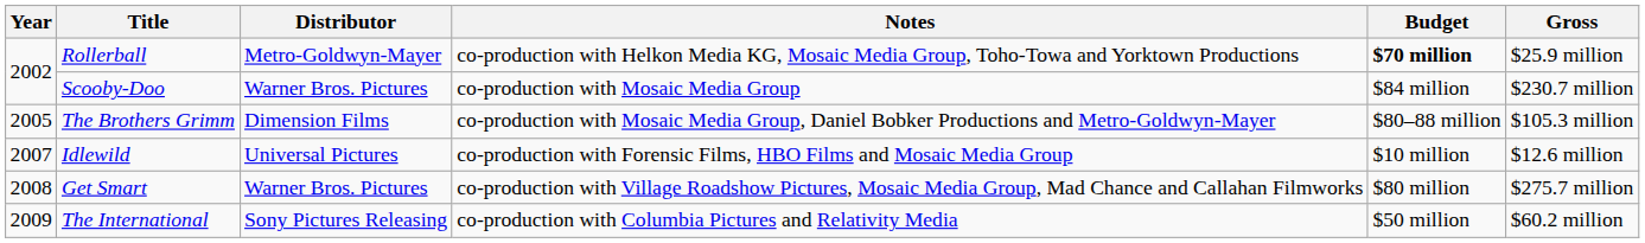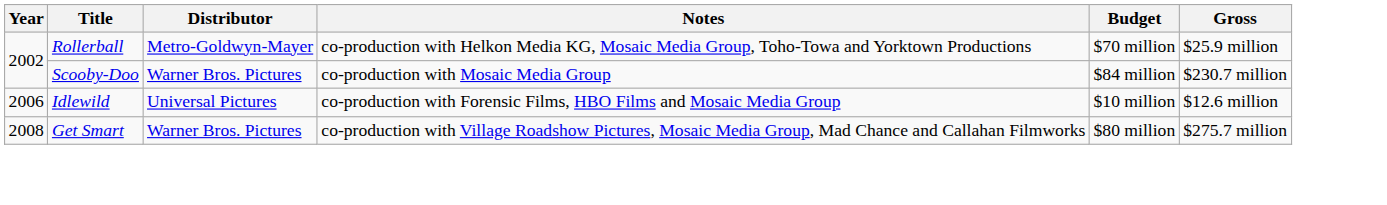Rollerball | Budget: bold -> normal
- row: 2005 | The Brothers Grimm | Dimension Films | co-production with Mosaic Media Group, Daniel Bobker Productions and Metro-Goldwyn-Mayer | $80–88 million | $105.3 million
Idlewild | Year: 2007 -> 2006
- row: 2009 | The International | Sony Pictures Releasing | co-production with Columbia Pictures and Relativity Media | $50 million | $60.2 million
